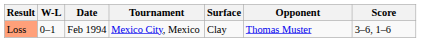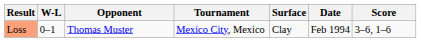columns swapped: Date <-> Opponent
